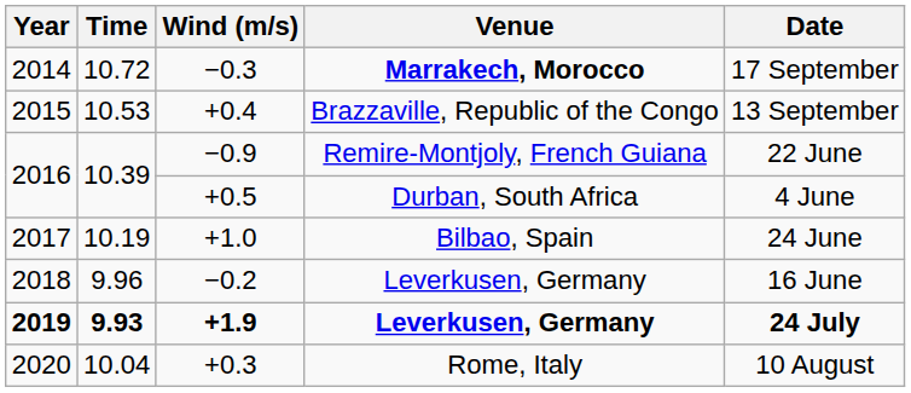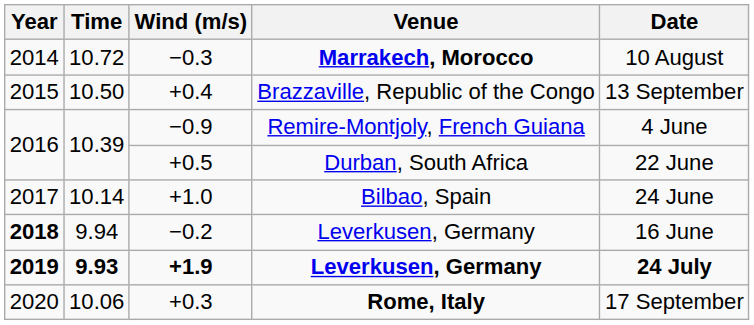−0.3 | Date: 17 September -> 10 August
+0.4 | Time: 10.53 -> 10.50
−0.9 | Date: 22 June -> 4 June
+0.5 | Date: 4 June -> 22 June
+1.0 | Time: 10.19 -> 10.14
−0.2 | Year: normal -> bold
−0.2 | Time: 9.96 -> 9.94
+0.3 | Time: 10.04 -> 10.06
+0.3 | Venue: normal -> bold
+0.3 | Date: 10 August -> 17 September
